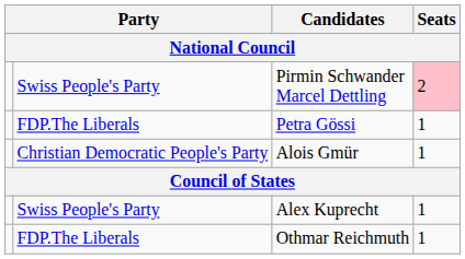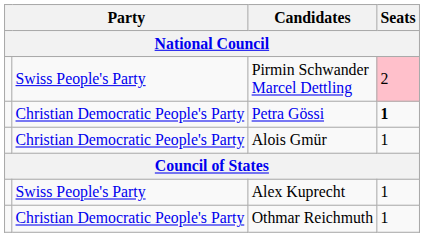Petra Gössi | column 2: FDP.The Liberals -> Christian Democratic People's Party
Petra Gössi | Seats / National Council: normal -> bold
Othmar Reichmuth | column 2: FDP.The Liberals -> Christian Democratic People's Party
